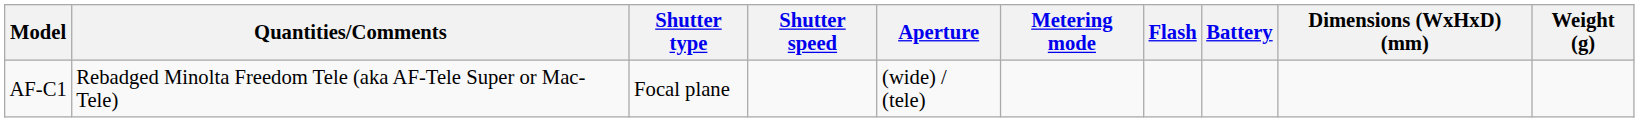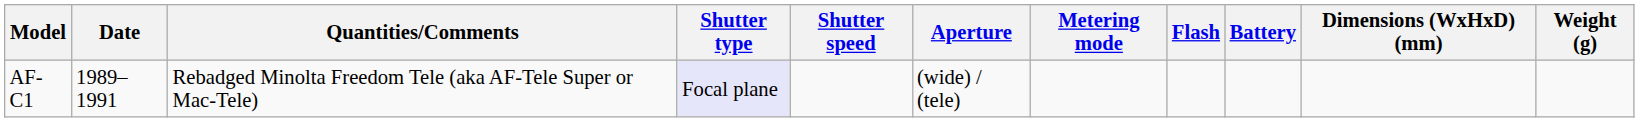+ column: Date | 1989–1991
AF-C1 | Shutter type: no background -> lavender background
